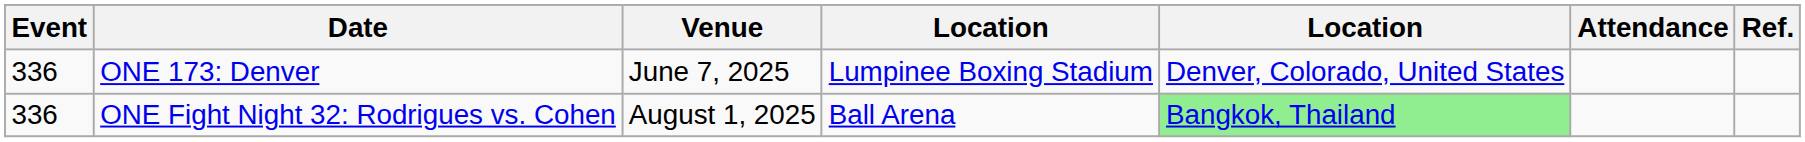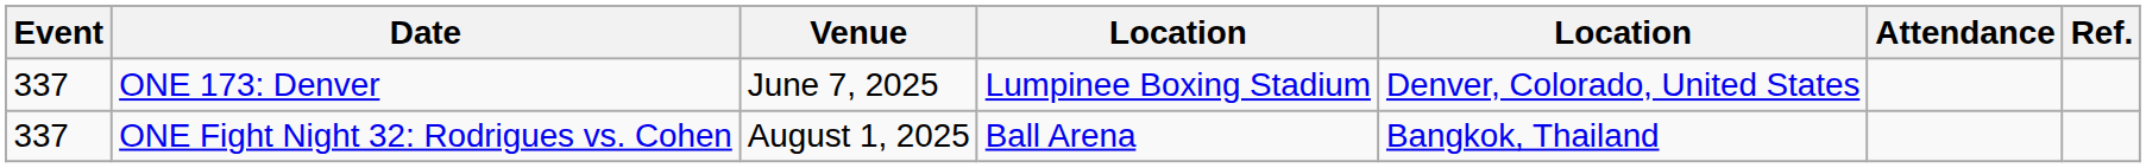ONE 173: Denver | Event: 336 -> 337
ONE Fight Night 32: Rodrigues vs. Cohen | Event: 336 -> 337
ONE Fight Night 32: Rodrigues vs. Cohen | column 5: lightgreen background -> no background
